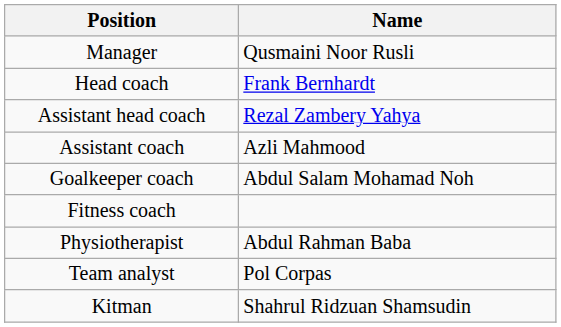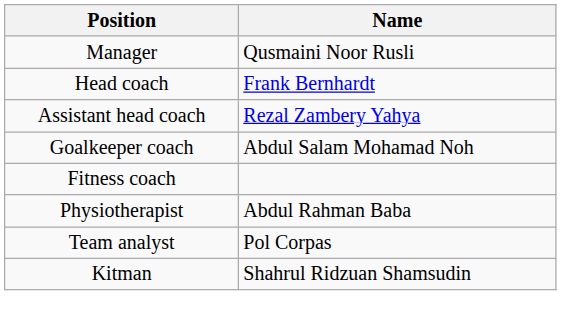- row: Assistant coach | Azli Mahmood
